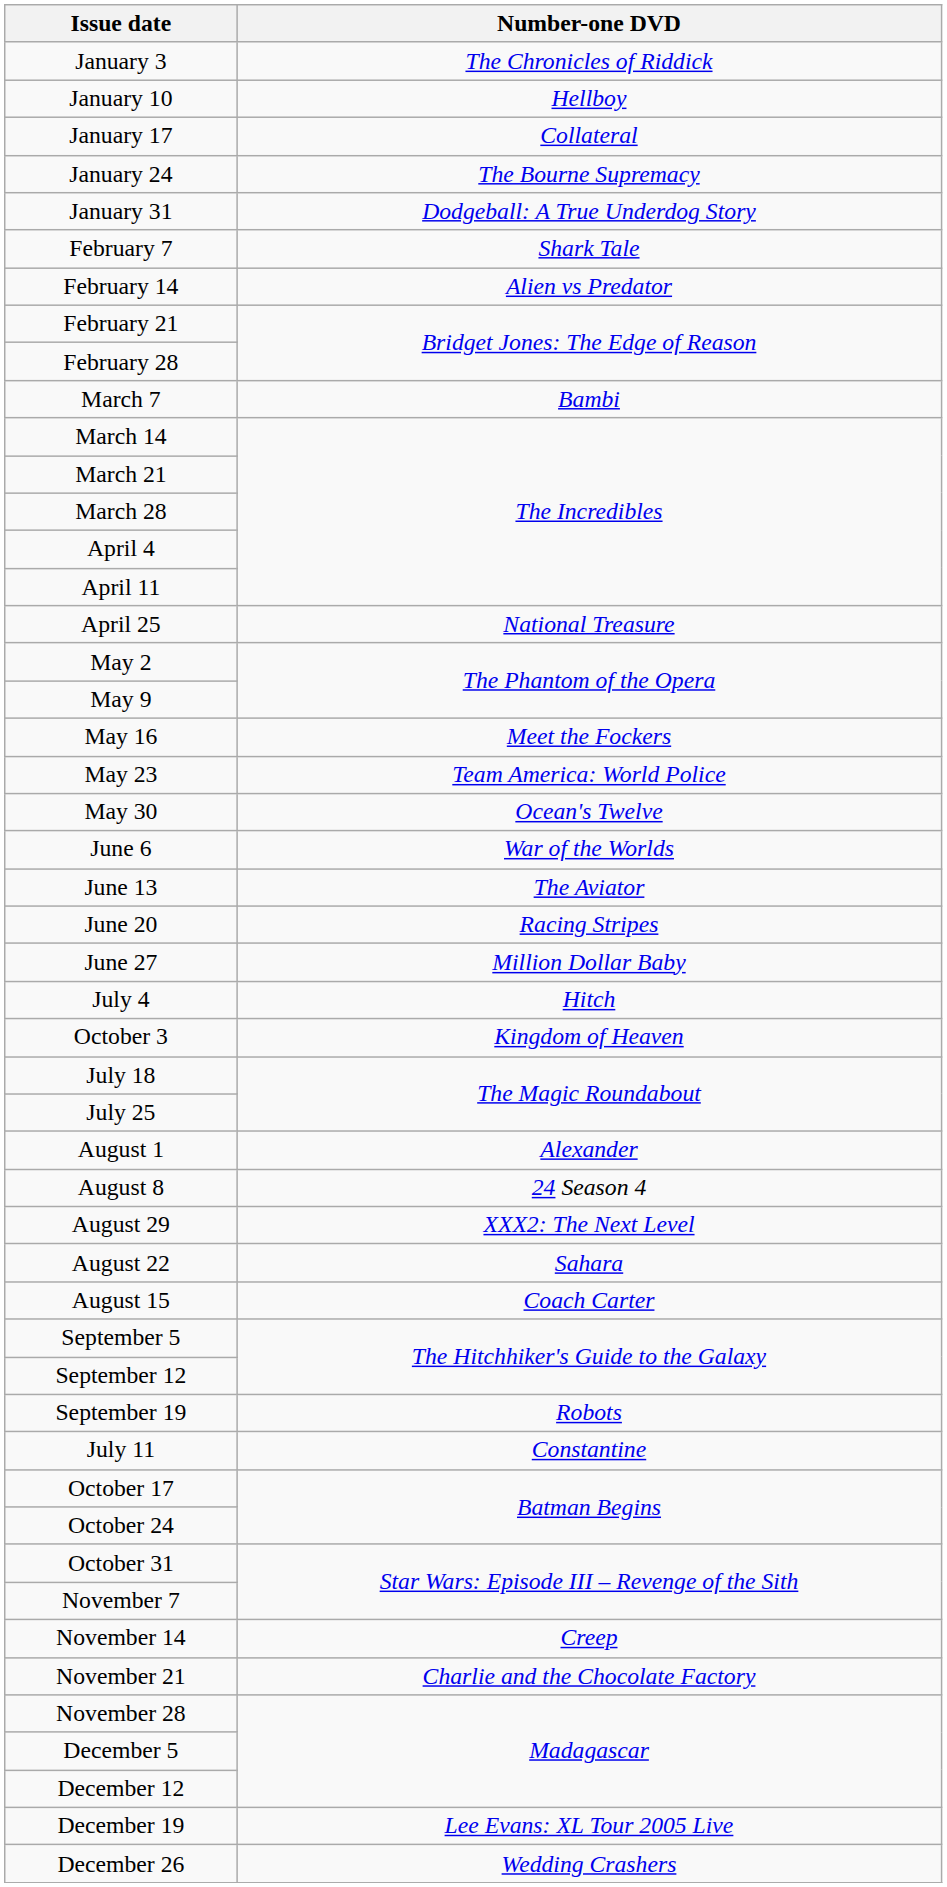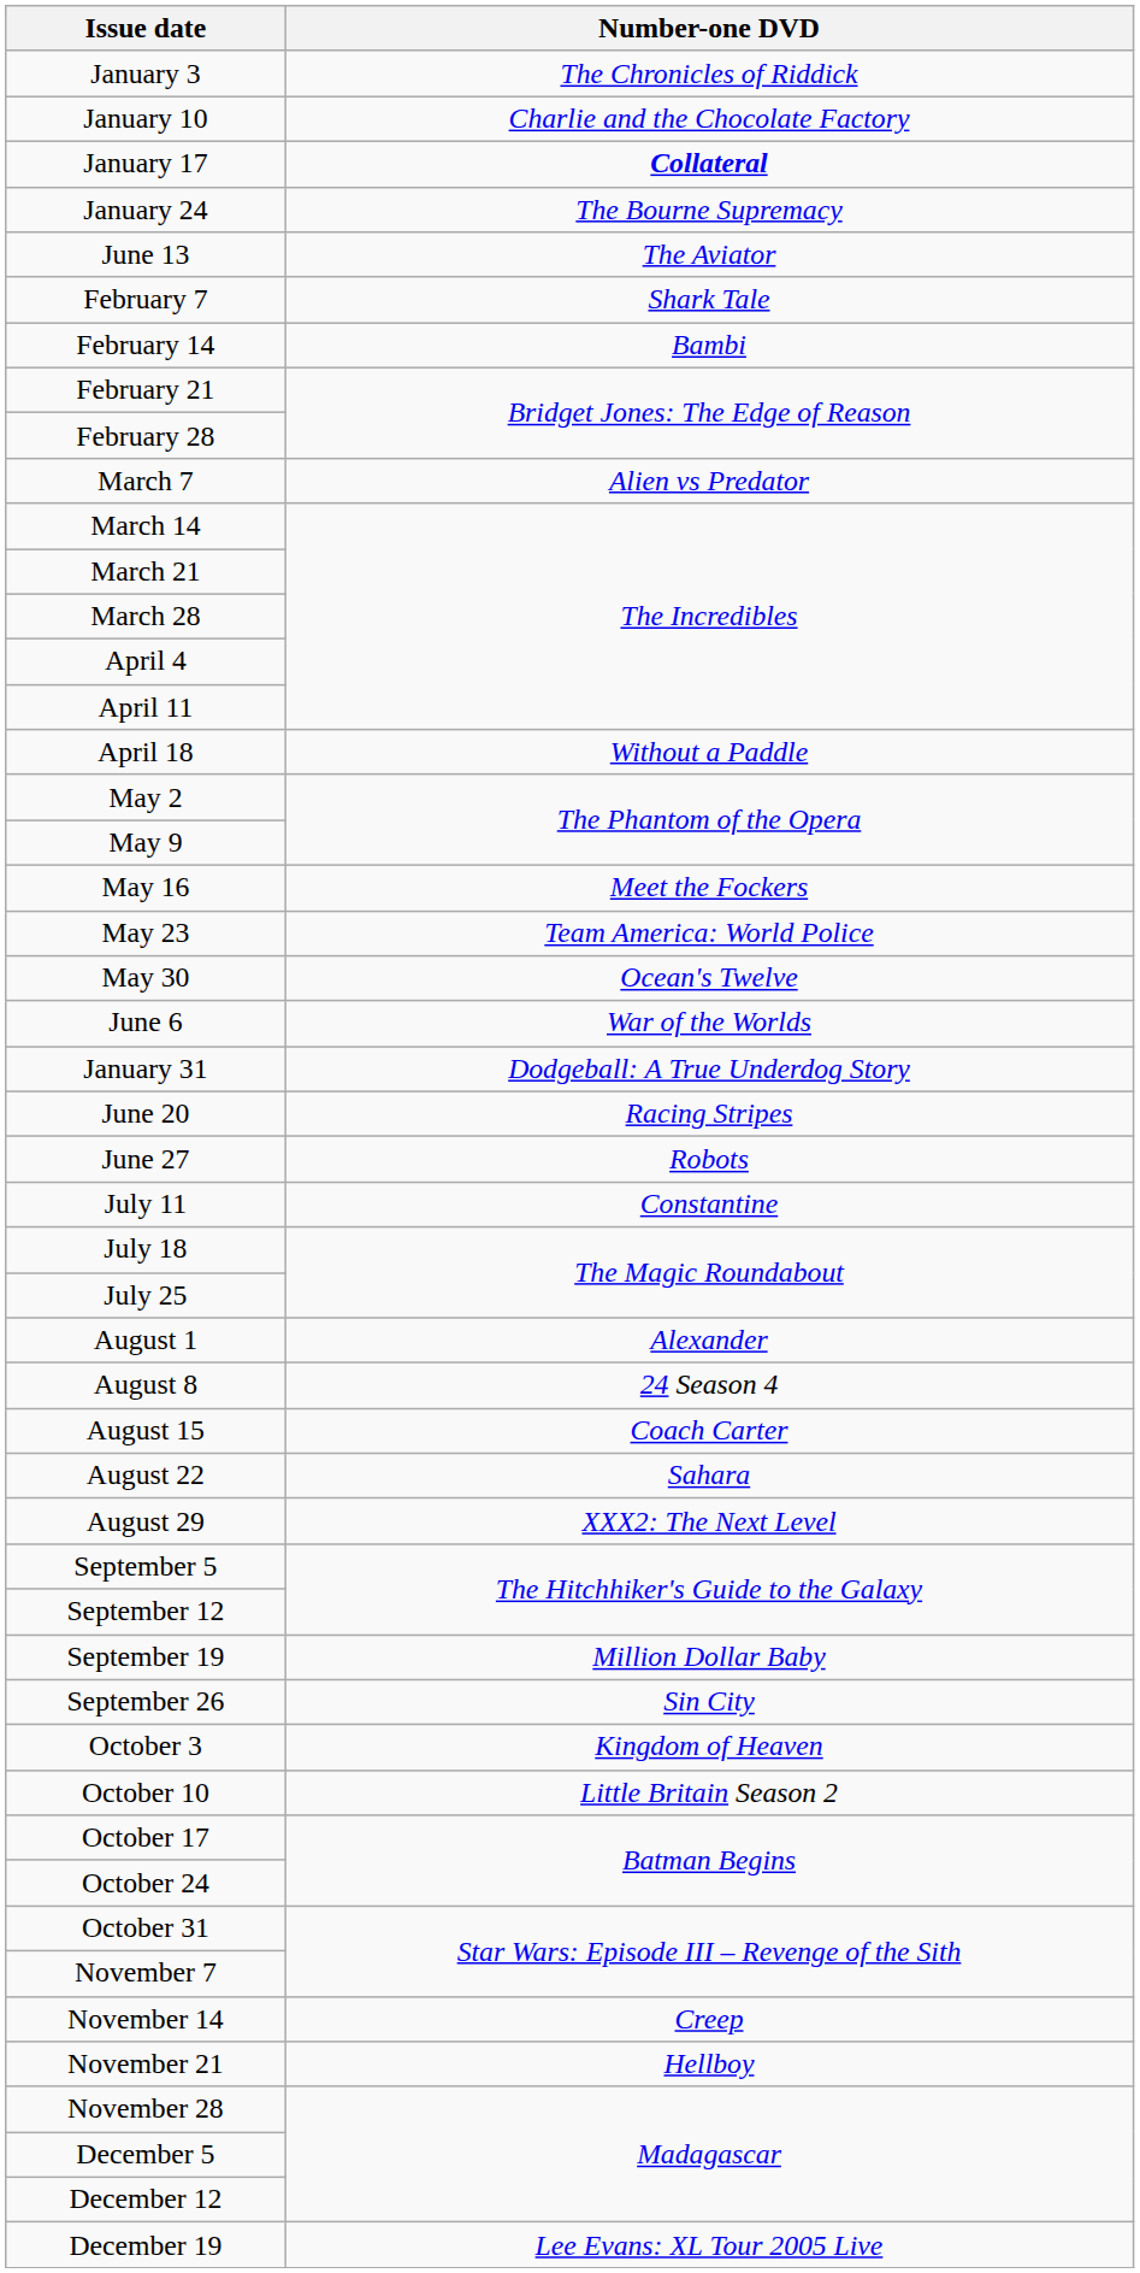January 10 | Number-one DVD: Hellboy -> Charlie and the Chocolate Factory
January 17 | Number-one DVD: normal -> bold
rows swapped: January 31 <-> June 13
February 14 | Number-one DVD: Alien vs Predator -> Bambi
March 7 | Number-one DVD: Bambi -> Alien vs Predator
+ row: April 18 | Without a Paddle
- row: April 25 | National Treasure
June 27 | Number-one DVD: Million Dollar Baby -> Robots
- row: July 4 | Hitch
rows swapped: July 11 <-> October 3
rows swapped: August 15 <-> August 29
September 19 | Number-one DVD: Robots -> Million Dollar Baby
+ row: September 26 | Sin City
+ row: October 10 | Little Britain Season 2
November 21 | Number-one DVD: Charlie and the Chocolate Factory -> Hellboy
- row: December 26 | Wedding Crashers
